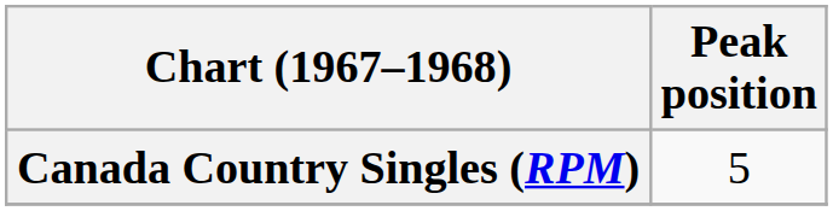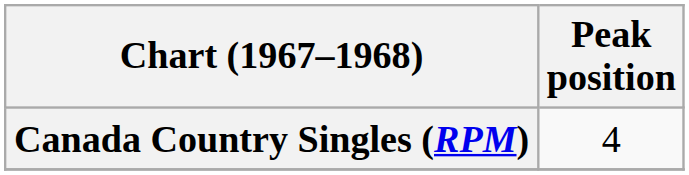Canada Country Singles (RPM) | Peak position: 5 -> 4
